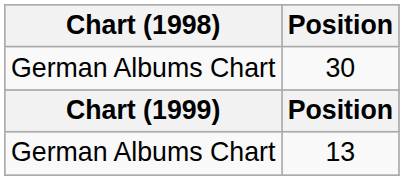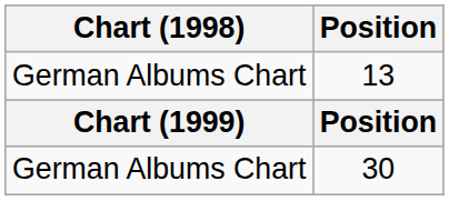rows swapped: 13 <-> 30
